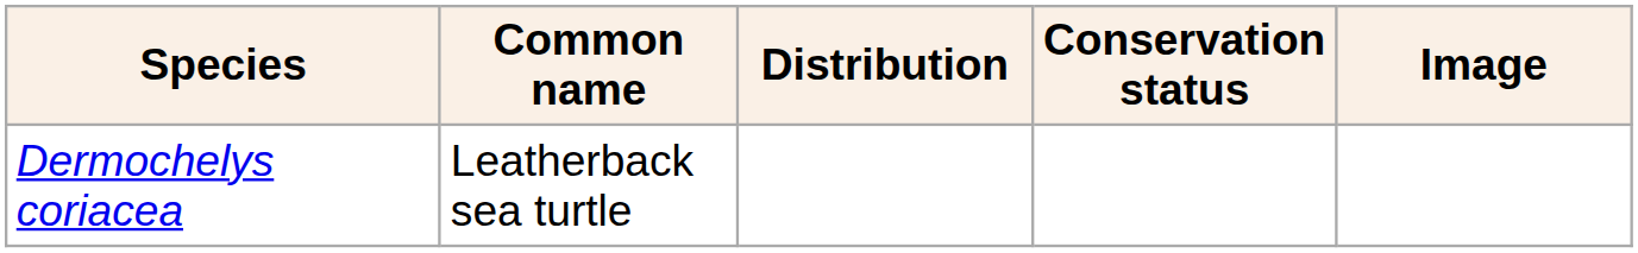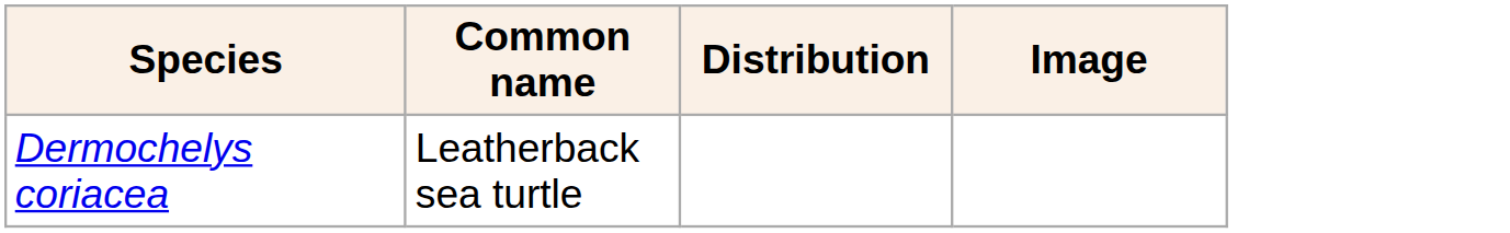- column: Conservation status
